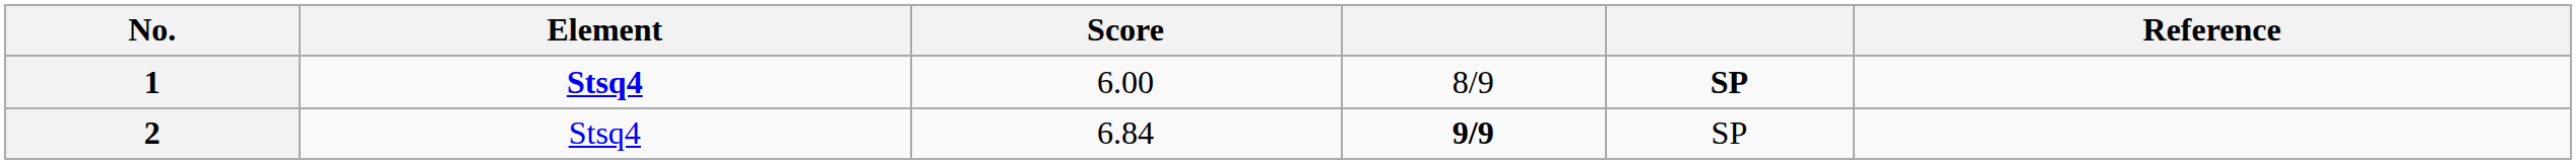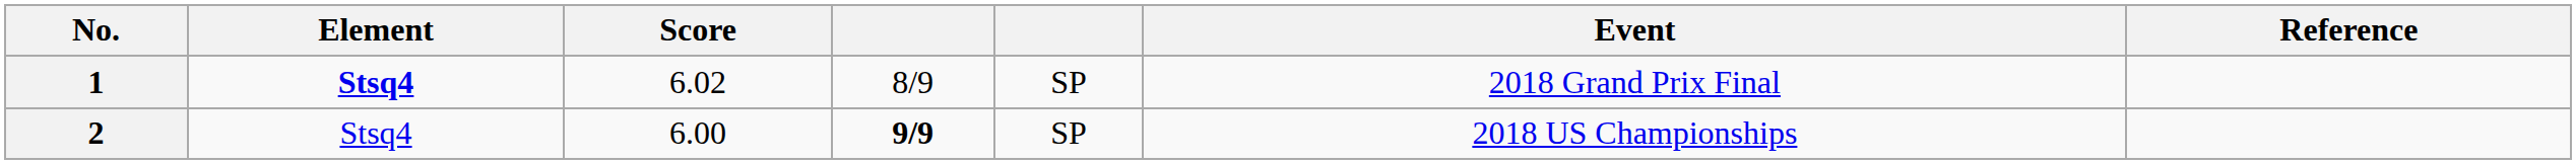+ column: Event | 2018 Grand Prix Final | 2018 US Championships
1 | Score: 6.00 -> 6.02
1 | column 5: bold -> normal
2 | Score: 6.84 -> 6.00
